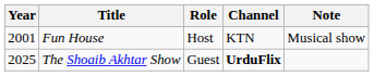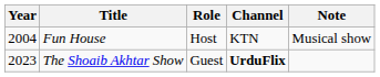Fun House | Year: 2001 -> 2004
The Shoaib Akhtar Show | Year: 2025 -> 2023
